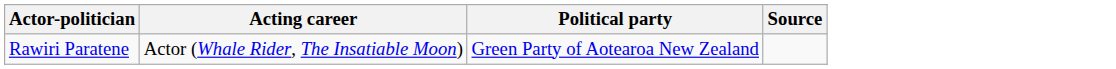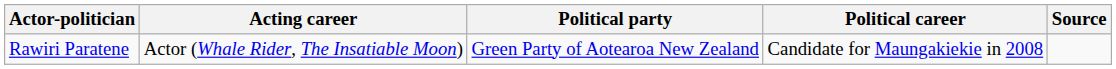+ column: Political career | Candidate for Maungakiekie in 2008
